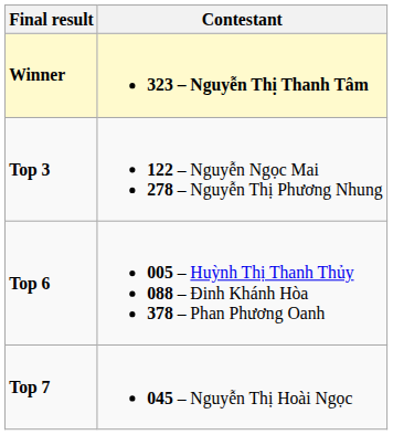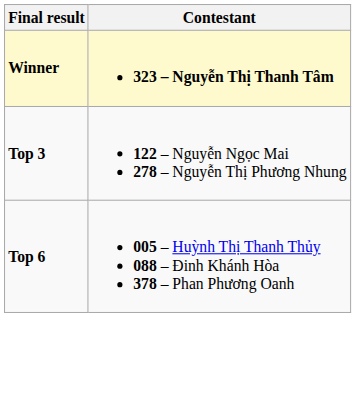- row: Top 7 | 045 – Nguyễn Thị Hoài Ngọc
